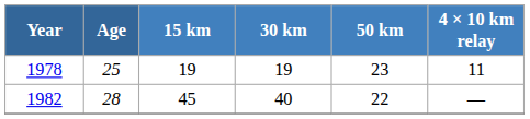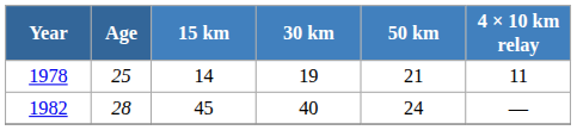1978 | 15 km: 19 -> 14
1978 | 50 km: 23 -> 21
1982 | 50 km: 22 -> 24
